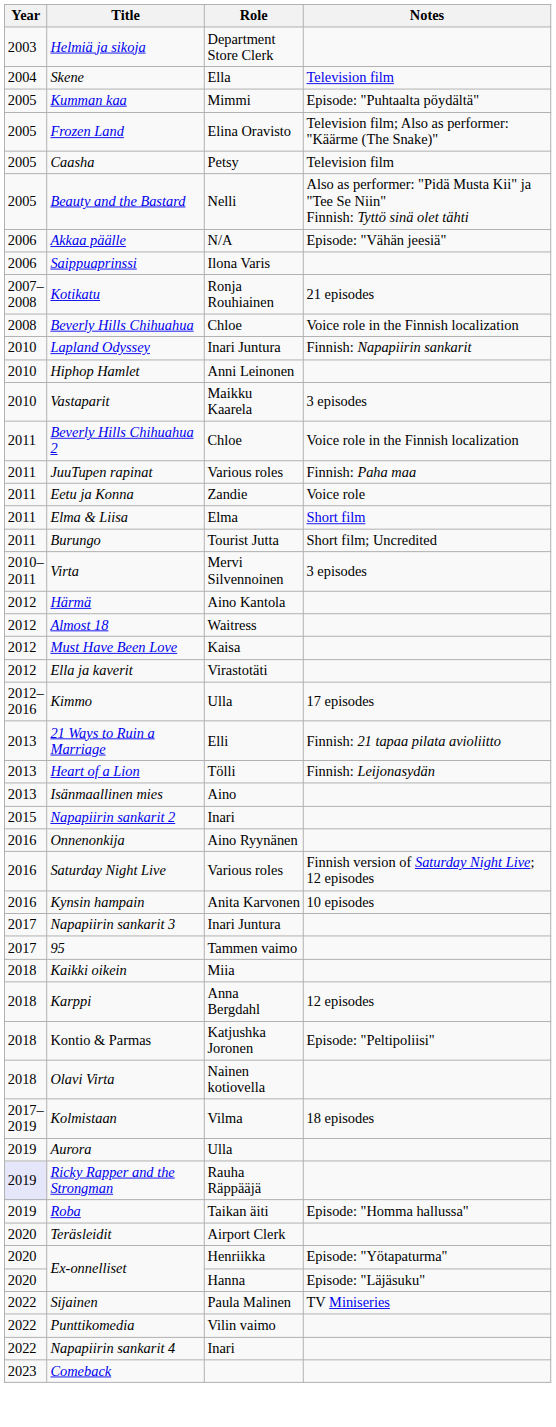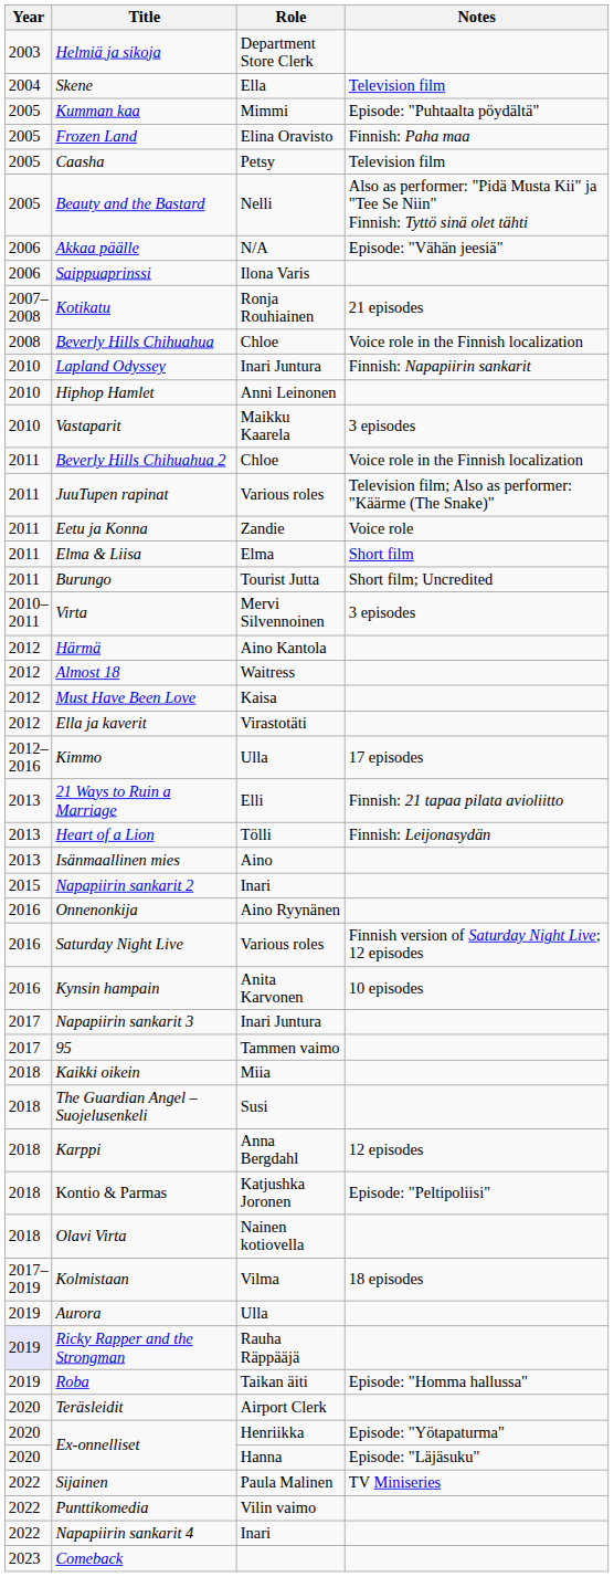Frozen Land | Notes: Television film; Also as performer: "Käärme (The Snake)" -> Finnish: Paha maa
JuuTupen rapinat | Notes: Finnish: Paha maa -> Television film; Also as performer: "Käärme (The Snake)"
+ row: 2018 | The Guardian Angel – Suojelusenkeli | Susi
